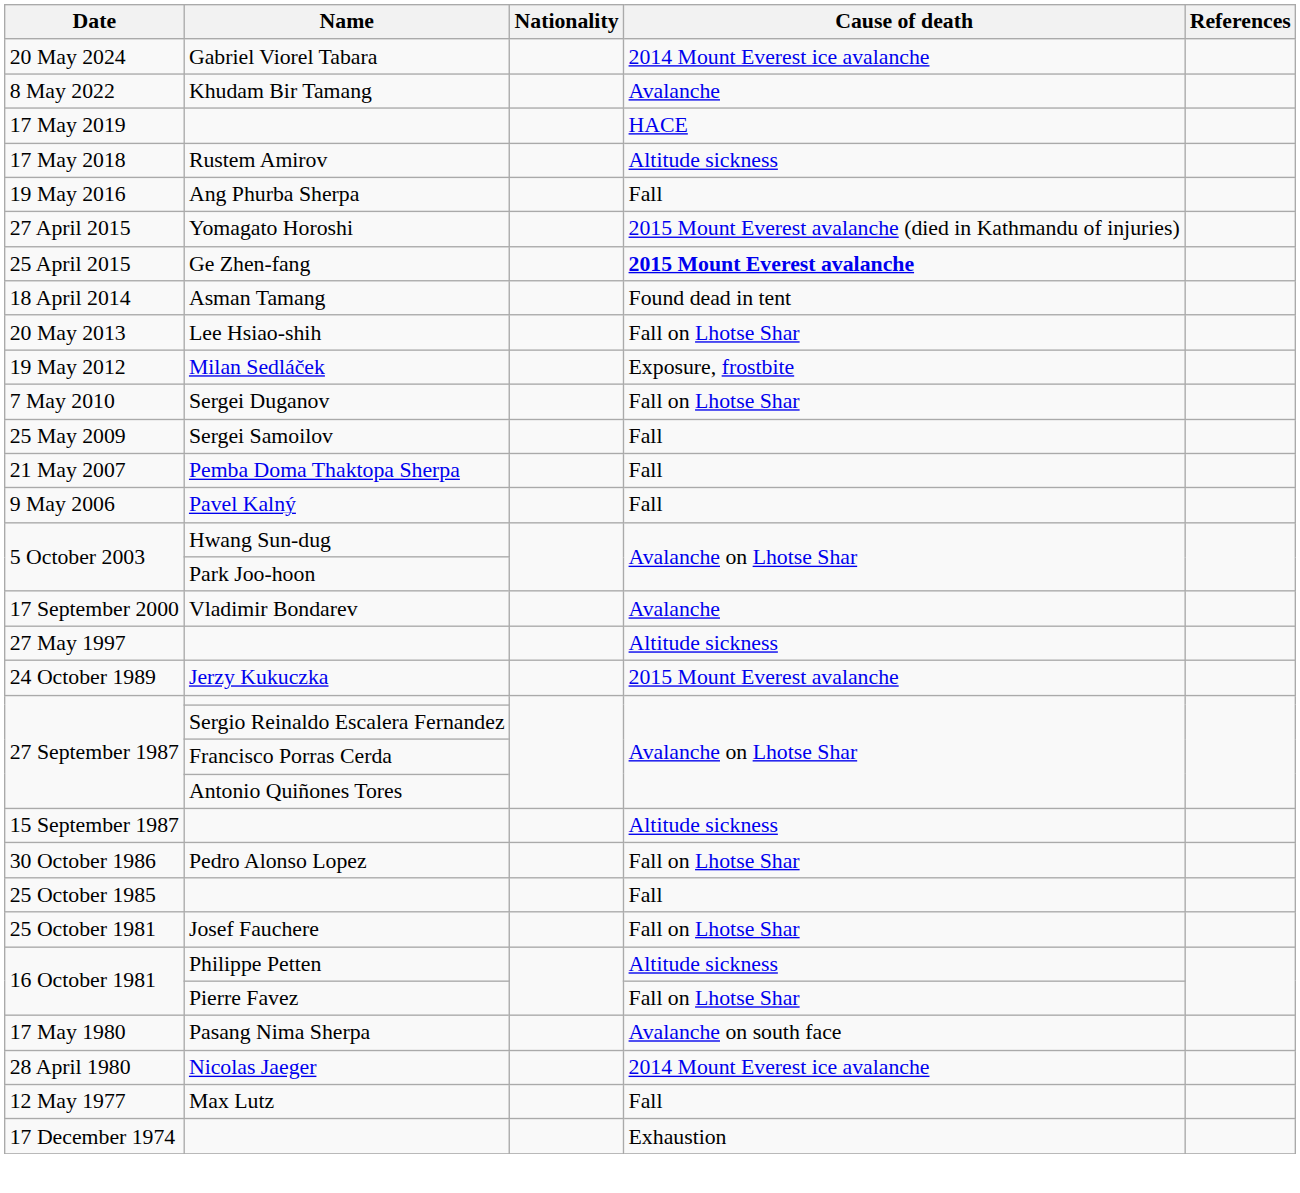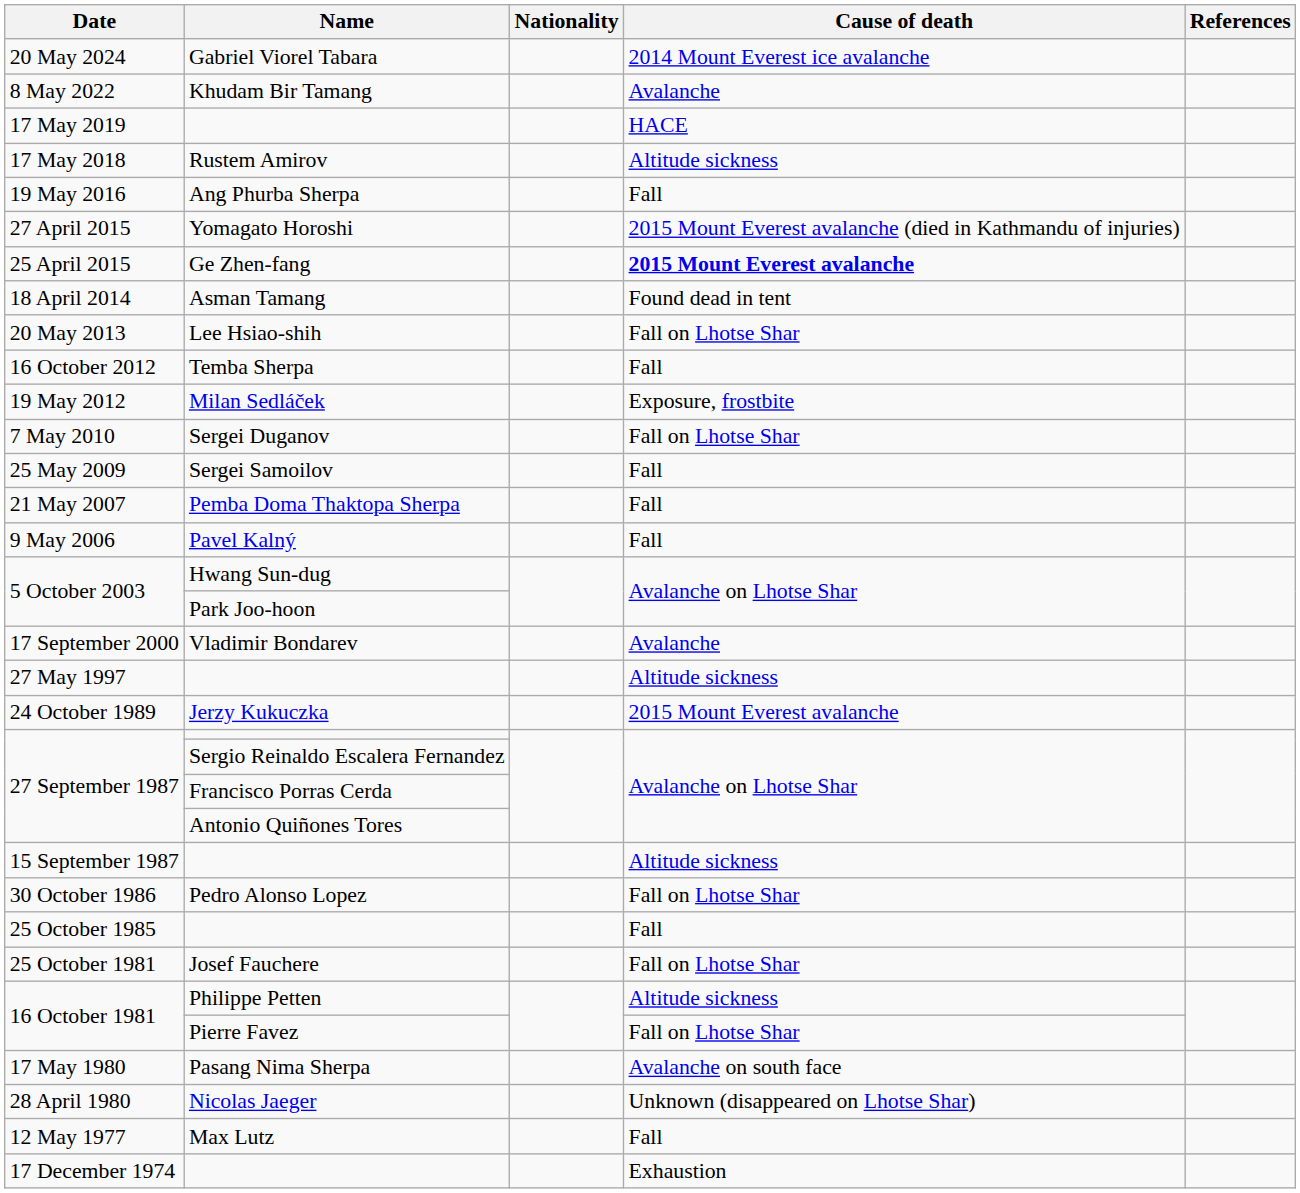+ row: 16 October 2012 | Temba Sherpa | Fall
28 April 1980 | Cause of death: 2014 Mount Everest ice avalanche -> Unknown (disappeared on Lhotse Shar)
